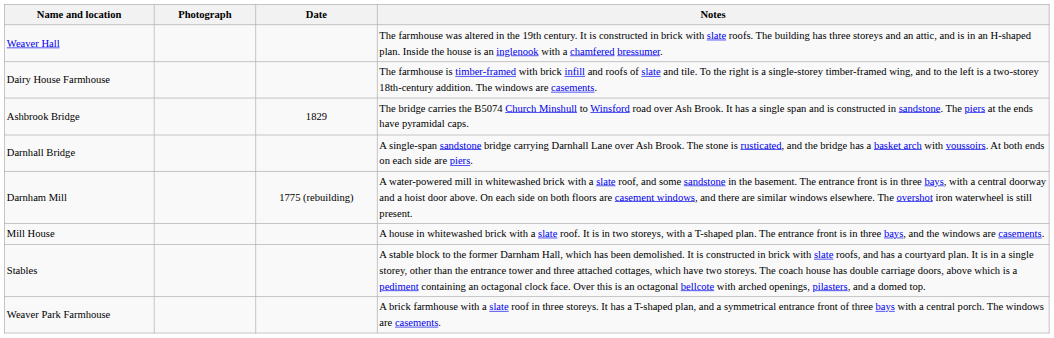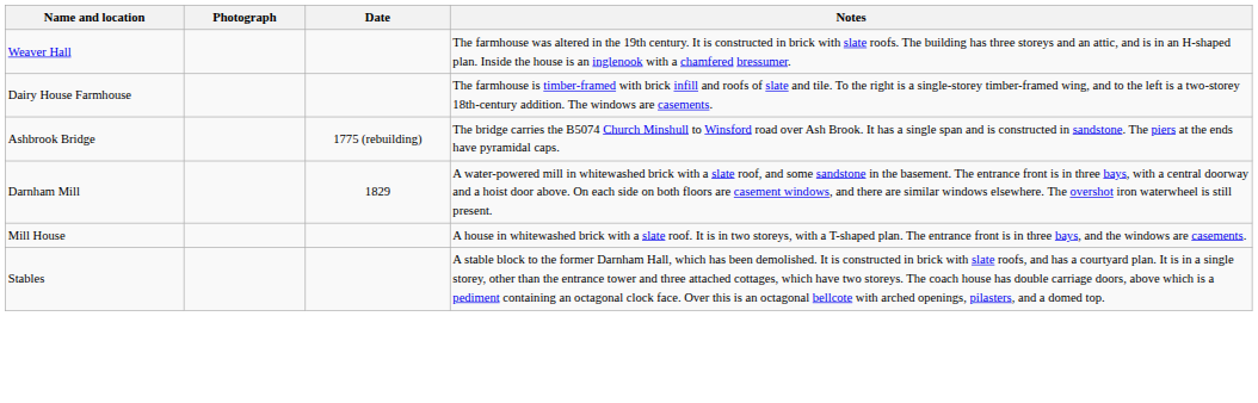Ashbrook Bridge | Date: 1829 -> 1775 (rebuilding)
- row: Darnhall Bridge | A single-span sandstone bridge carrying Darnhall Lane over Ash Brook. The stone is rusticated, and the bridge has a basket arch with voussoirs. At both ends on each side are piers.
Darnham Mill | Date: 1775 (rebuilding) -> 1829
- row: Weaver Park Farmhouse | A brick farmhouse with a slate roof in three storeys. It has a T-shaped plan, and a symmetrical entrance front of three bays with a central porch. The windows are casements.
